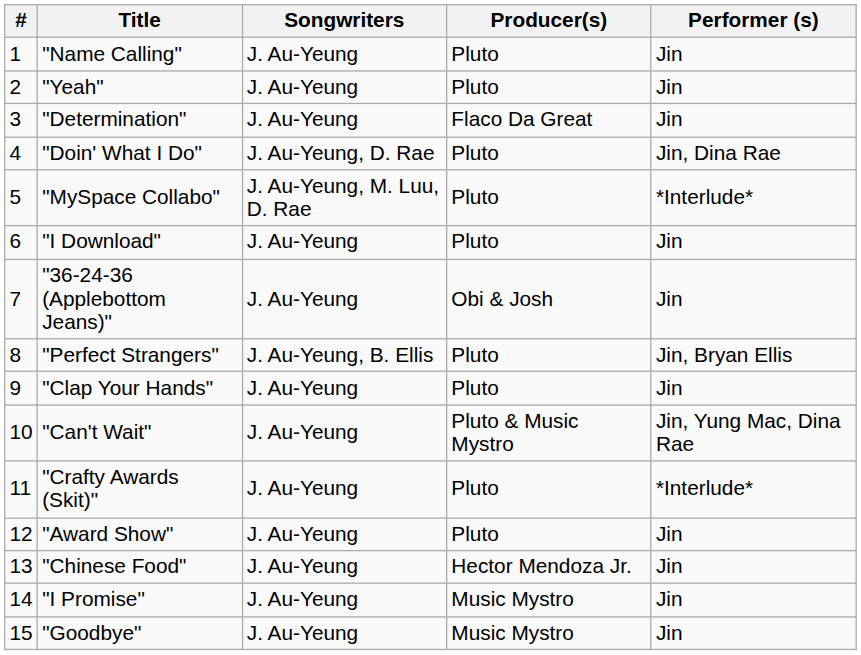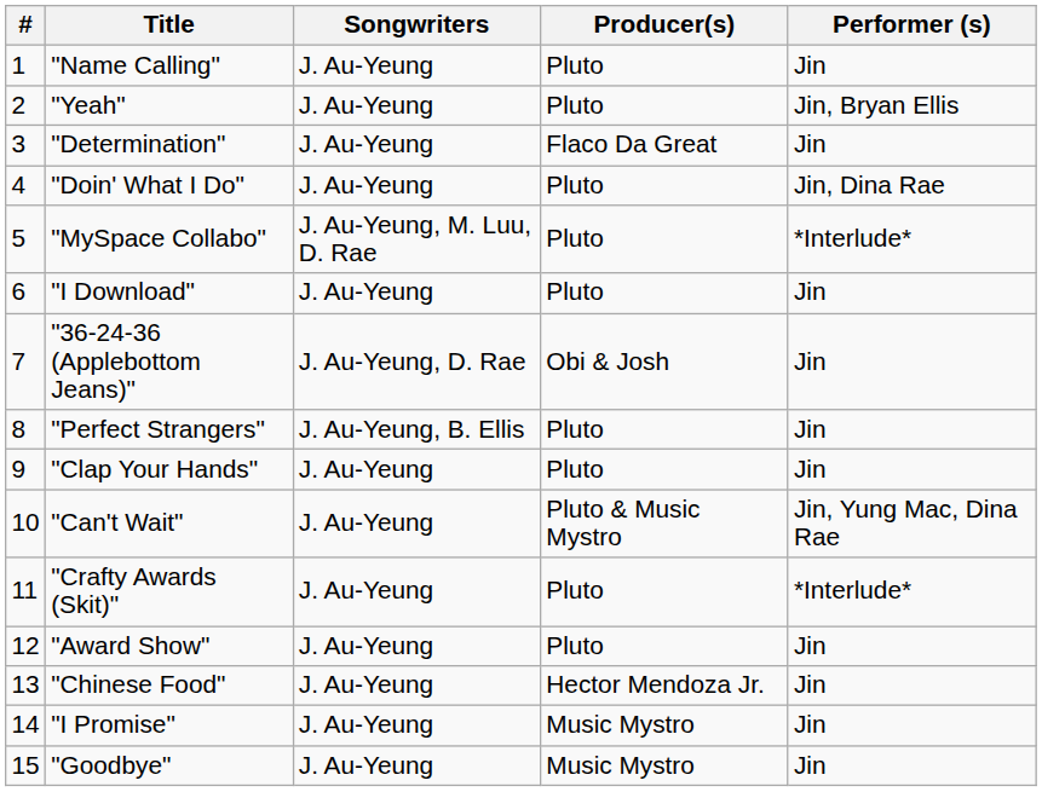"Yeah" | Performer (s): Jin -> Jin, Bryan Ellis
"Doin' What I Do" | Songwriters: J. Au-Yeung, D. Rae -> J. Au-Yeung
"36-24-36 (Applebottom Jeans)" | Songwriters: J. Au-Yeung -> J. Au-Yeung, D. Rae
"Perfect Strangers" | Performer (s): Jin, Bryan Ellis -> Jin
